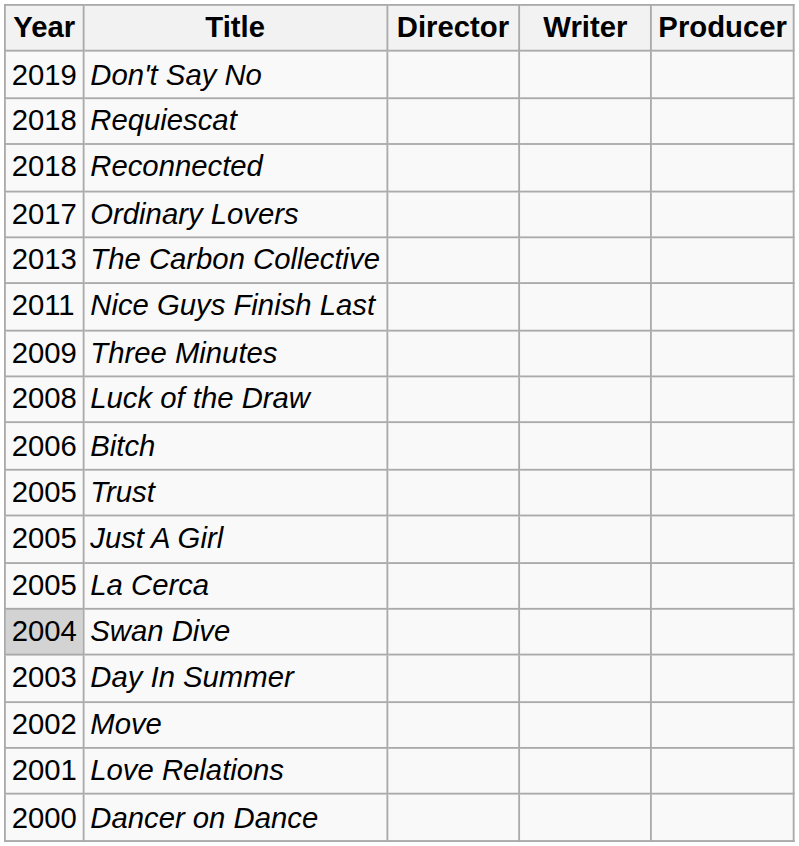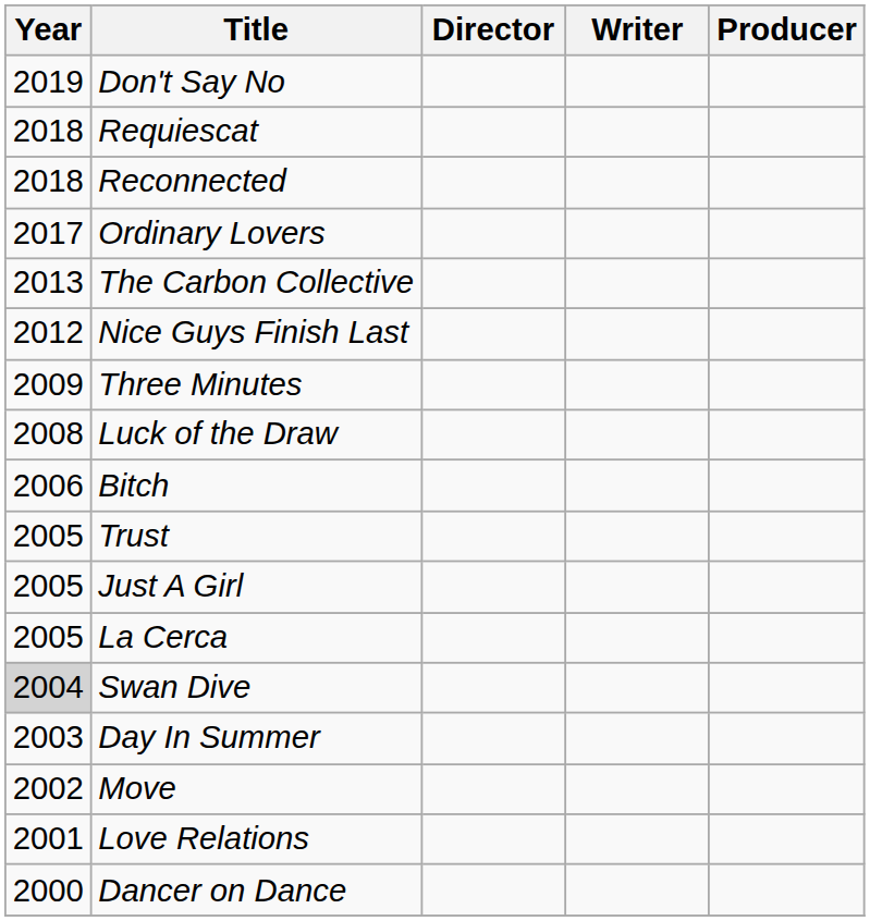Nice Guys Finish Last | Year: 2011 -> 2012
